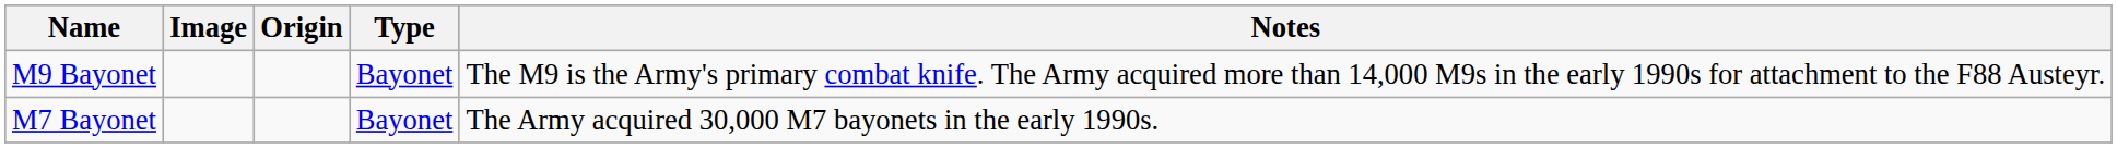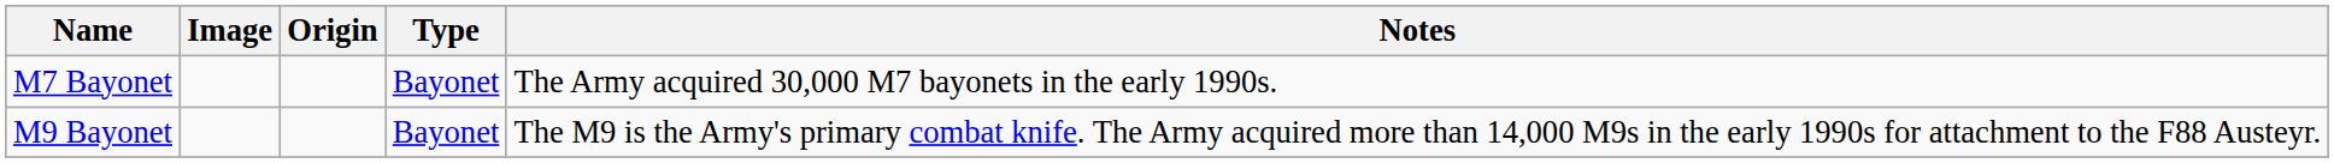rows swapped: M7 Bayonet <-> M9 Bayonet
